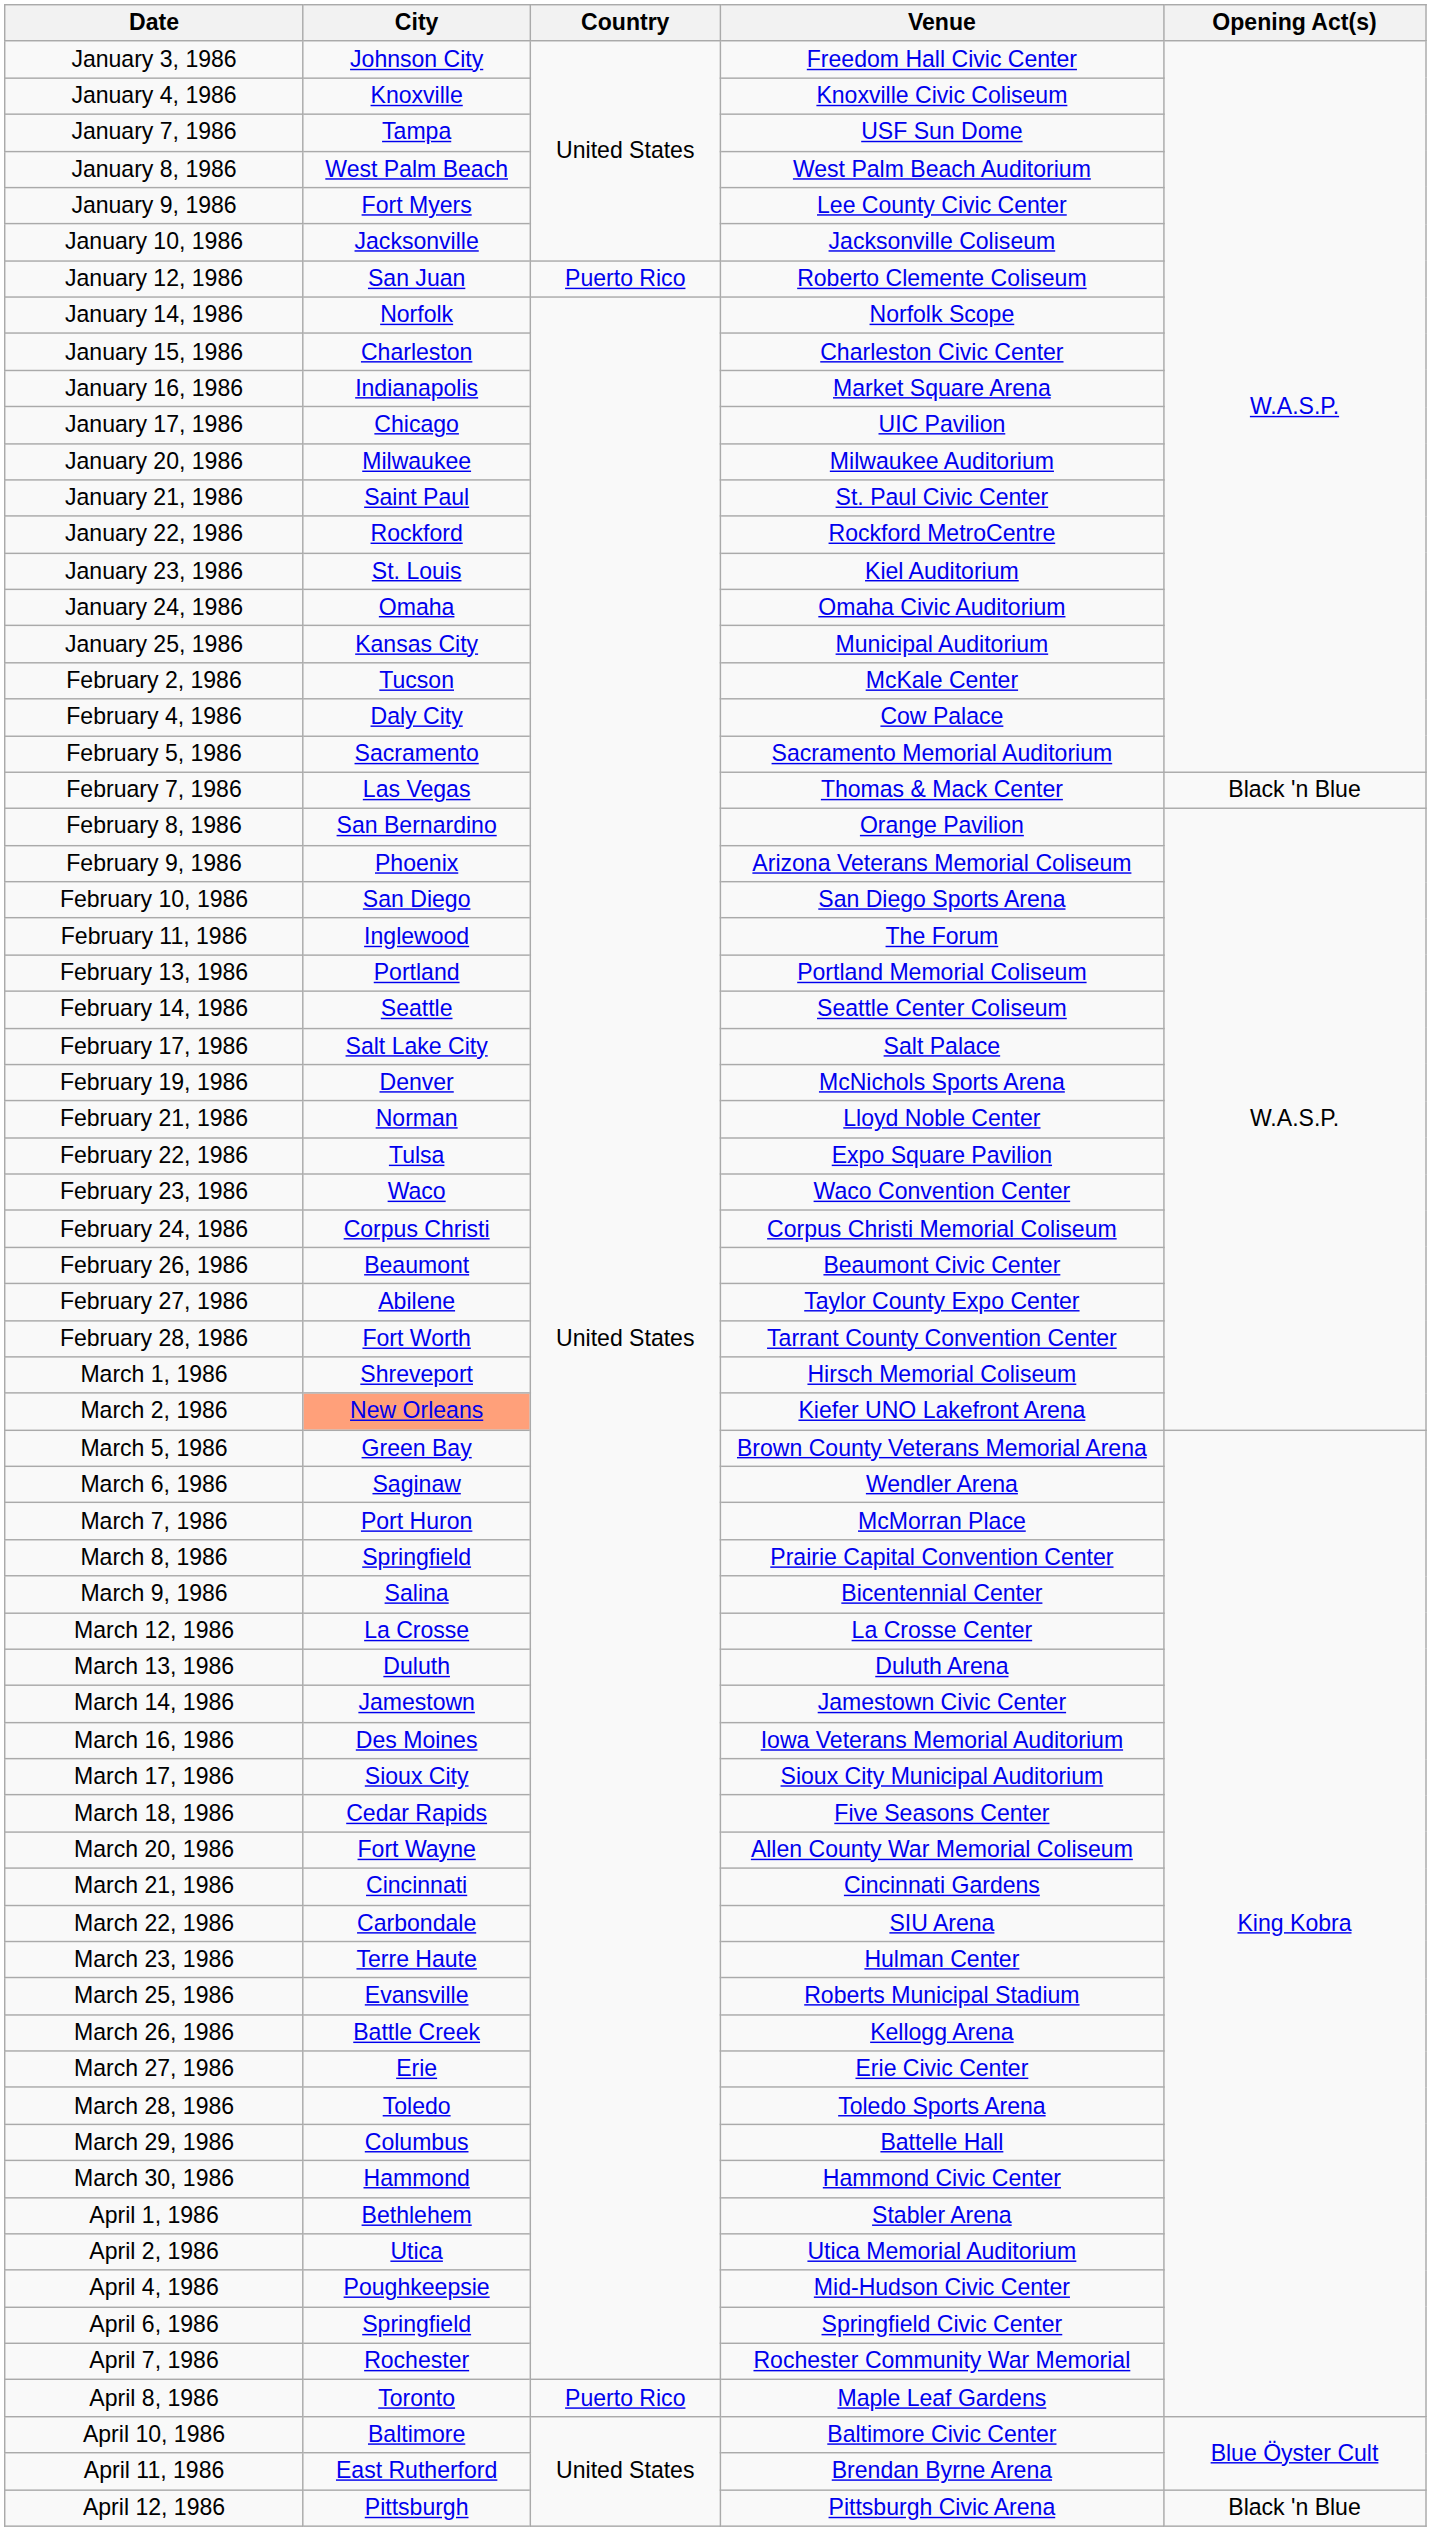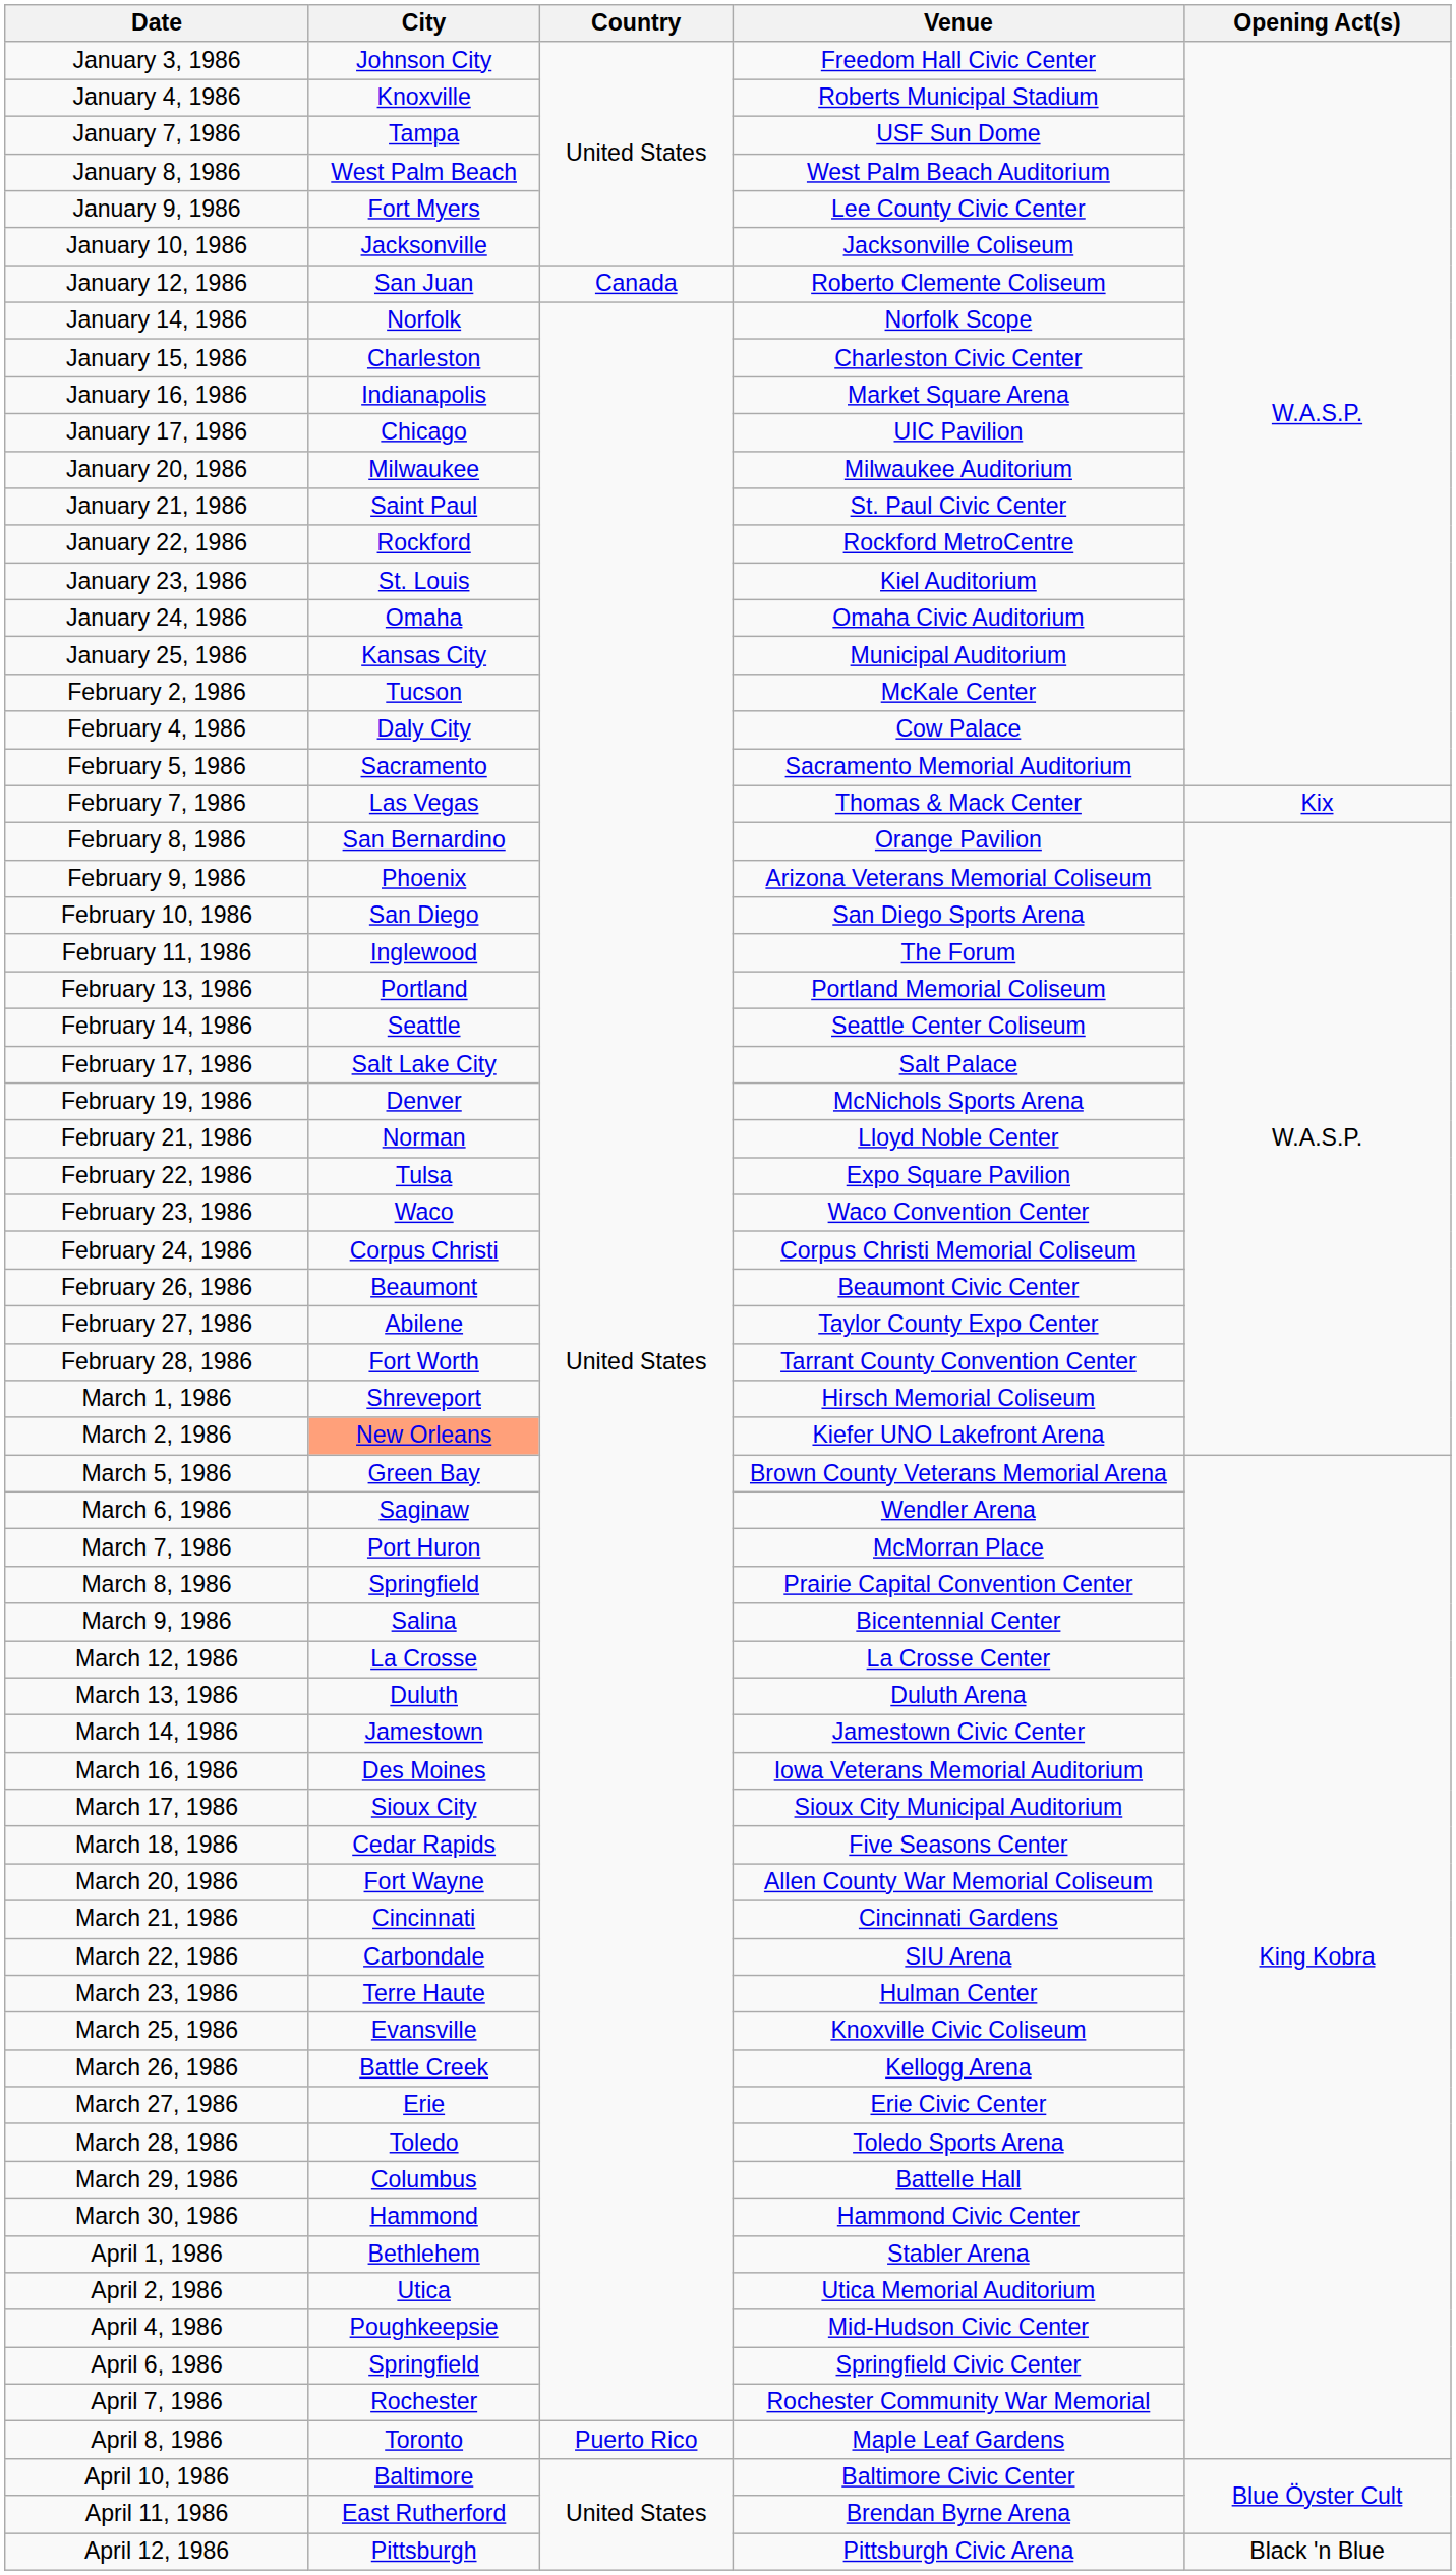January 4, 1986 | Venue: Knoxville Civic Coliseum -> Roberts Municipal Stadium
January 12, 1986 | Country: Puerto Rico -> Canada
February 7, 1986 | Opening Act(s): Black 'n Blue -> Kix
March 25, 1986 | Venue: Roberts Municipal Stadium -> Knoxville Civic Coliseum
